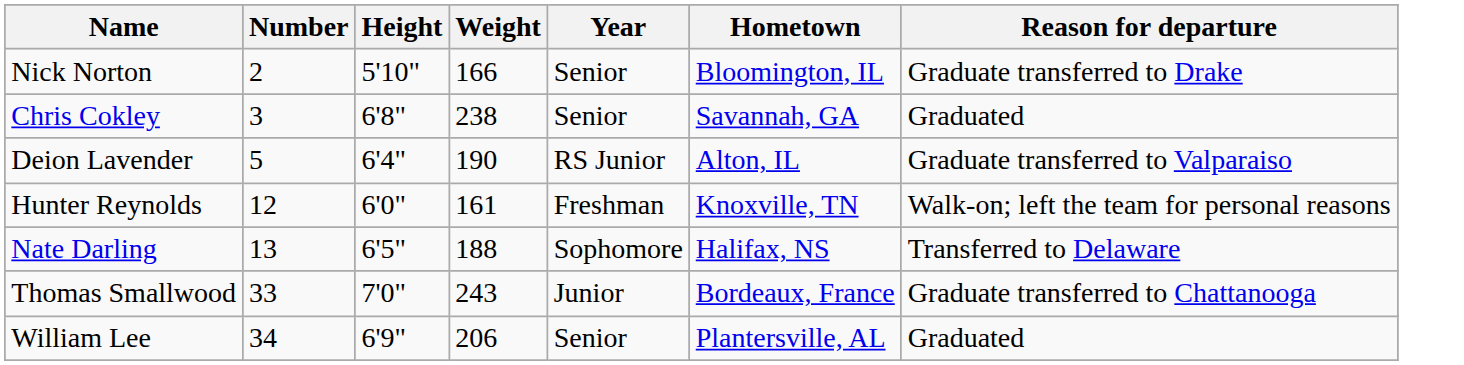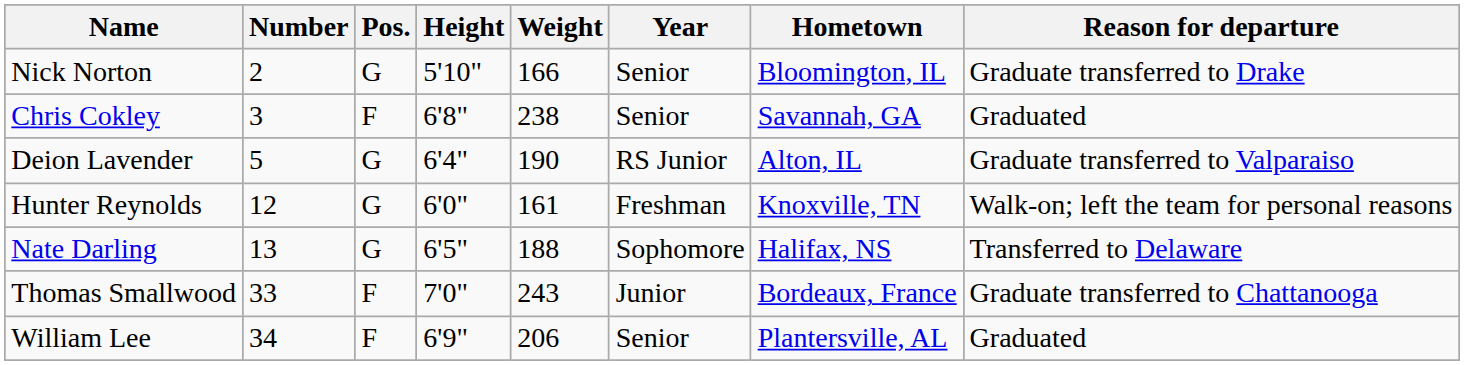+ column: Pos. | G | F | G | G | G | F | F
